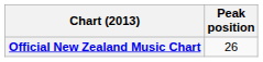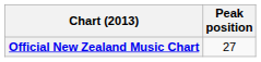Official New Zealand Music Chart | Peak position: 26 -> 27
